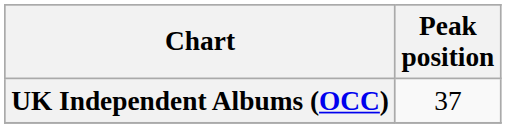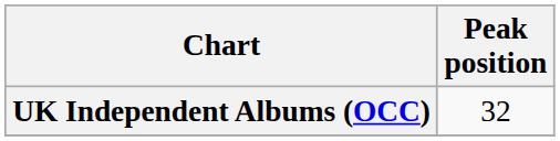UK Independent Albums (OCC) | Peak position: 37 -> 32
